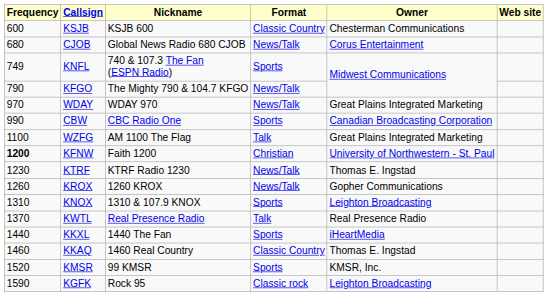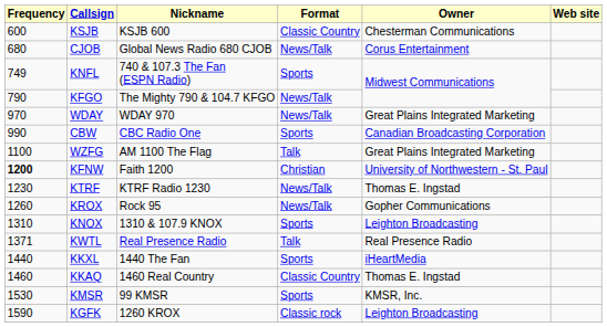KROX | Nickname: 1260 KROX -> Rock 95
KWTL | Frequency: 1370 -> 1371
KMSR | Frequency: 1520 -> 1530
KGFK | Nickname: Rock 95 -> 1260 KROX
